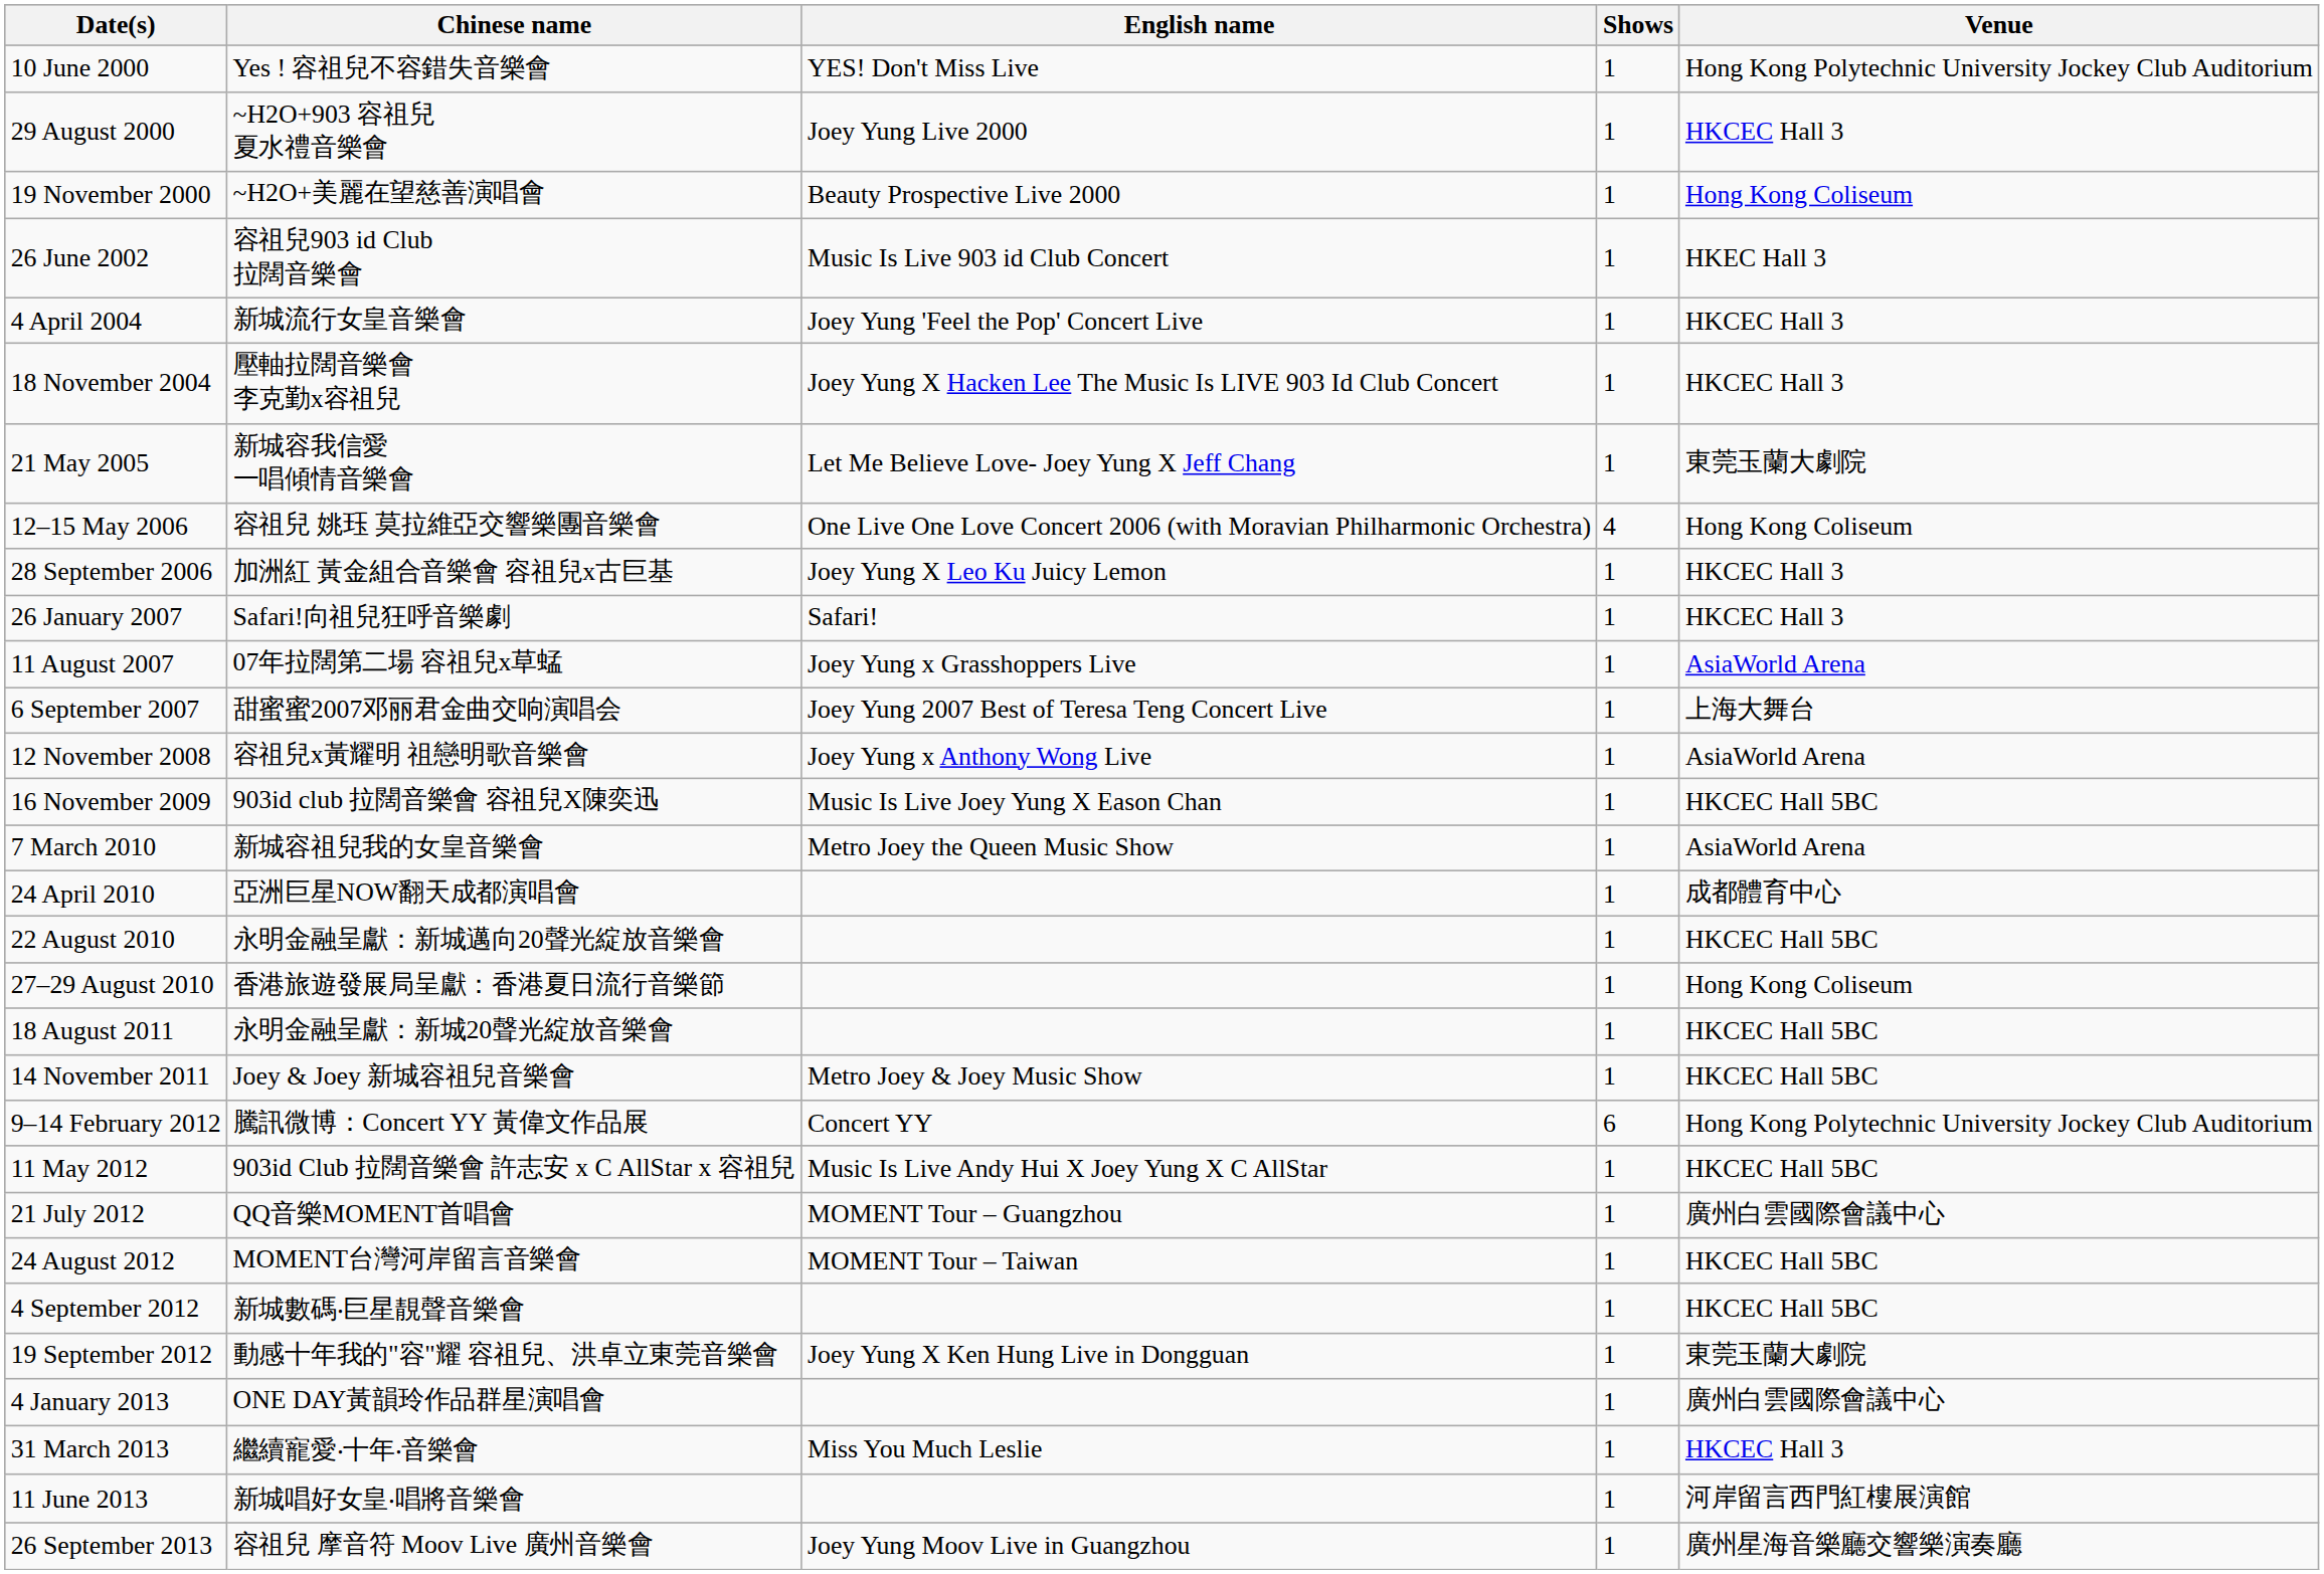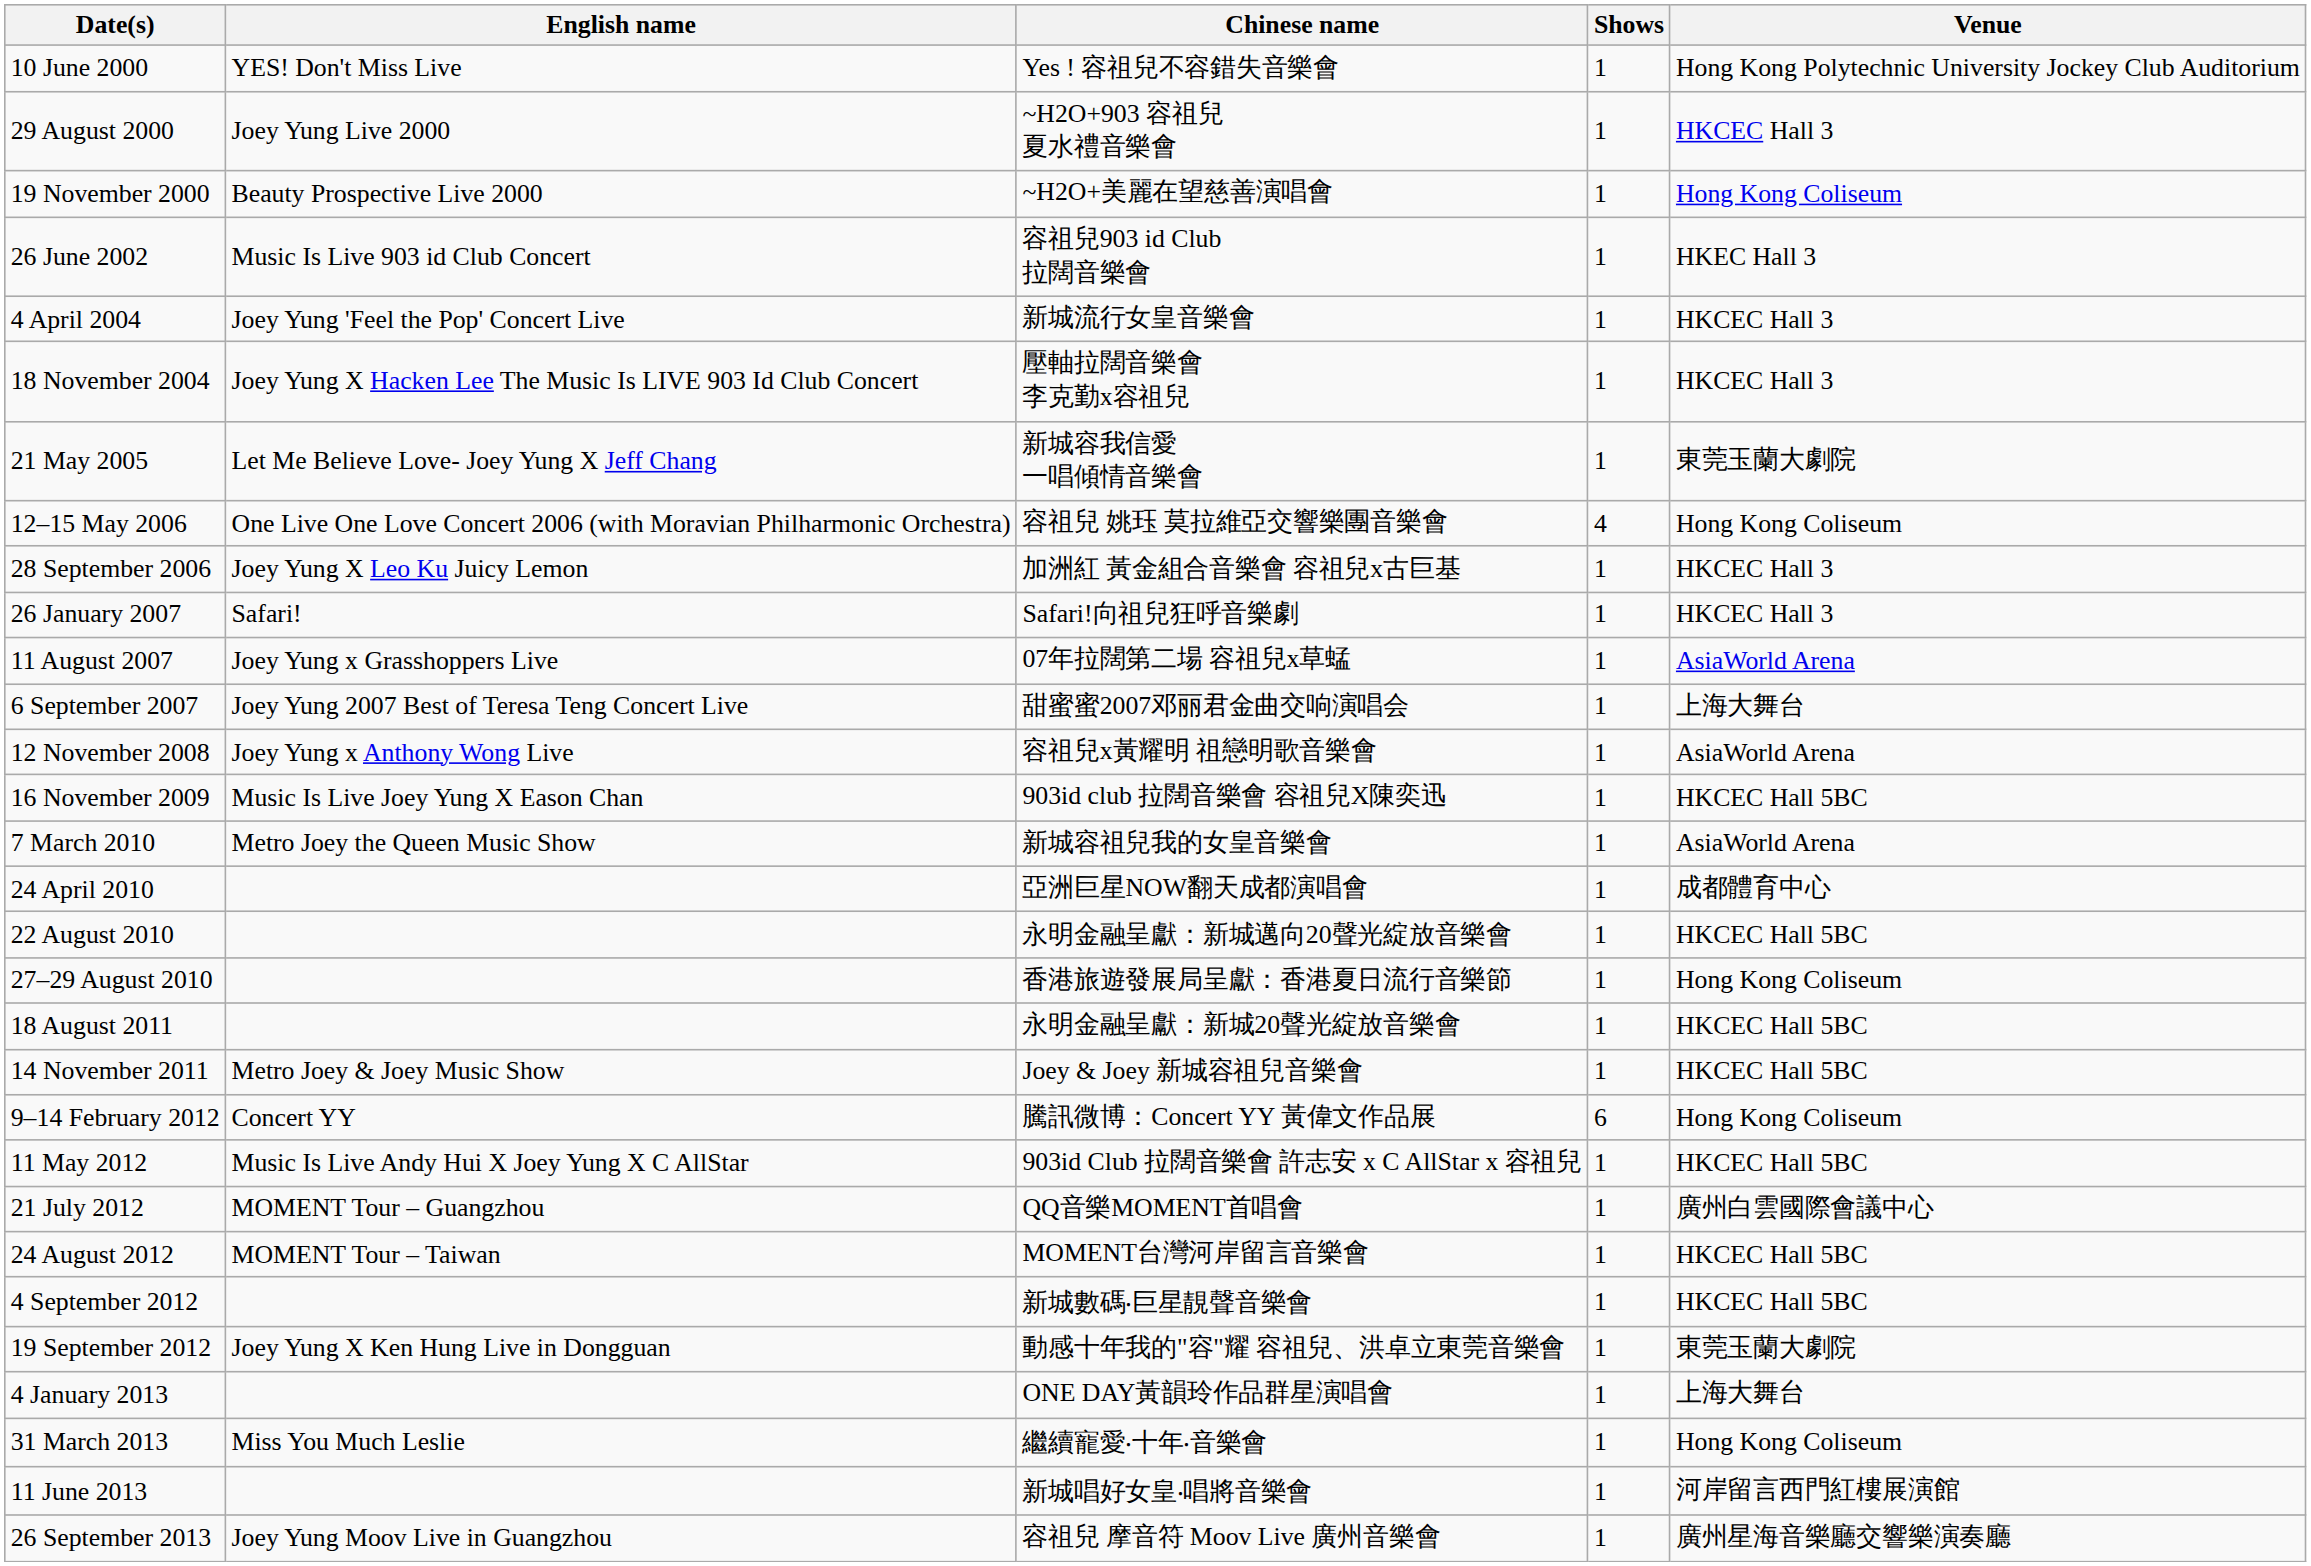columns swapped: English name <-> Chinese name
9–14 February 2012 | Venue: Hong Kong Polytechnic University Jockey Club Auditorium -> Hong Kong Coliseum
4 January 2013 | Venue: 廣州白雲國際會議中心 -> 上海大舞台
31 March 2013 | Venue: HKCEC Hall 3 -> Hong Kong Coliseum
